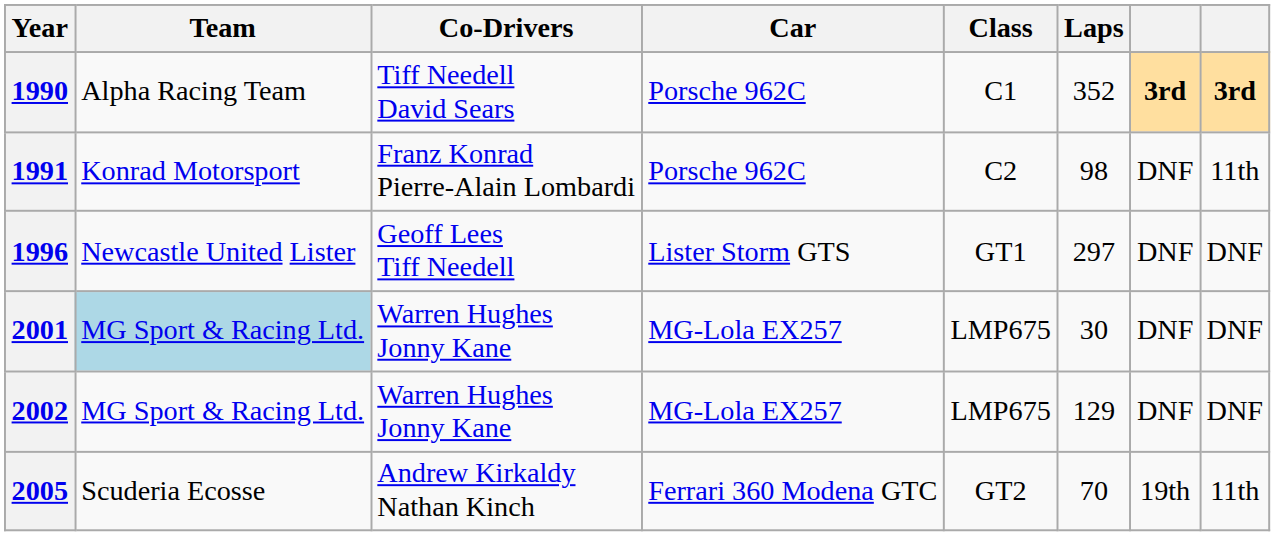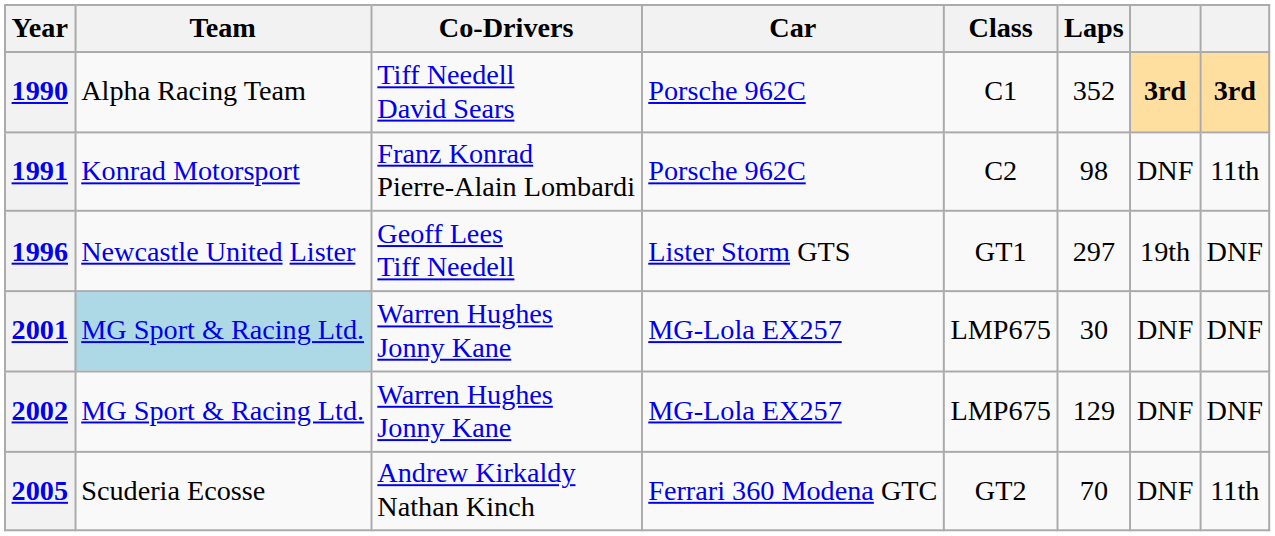1996 | column 7: DNF -> 19th
2005 | column 7: 19th -> DNF
